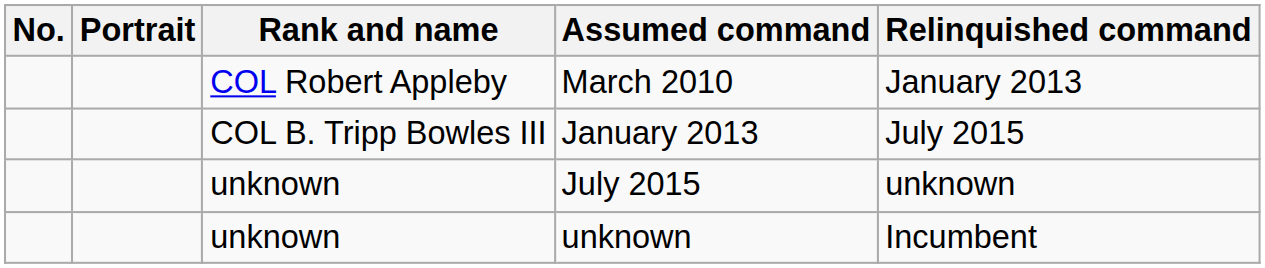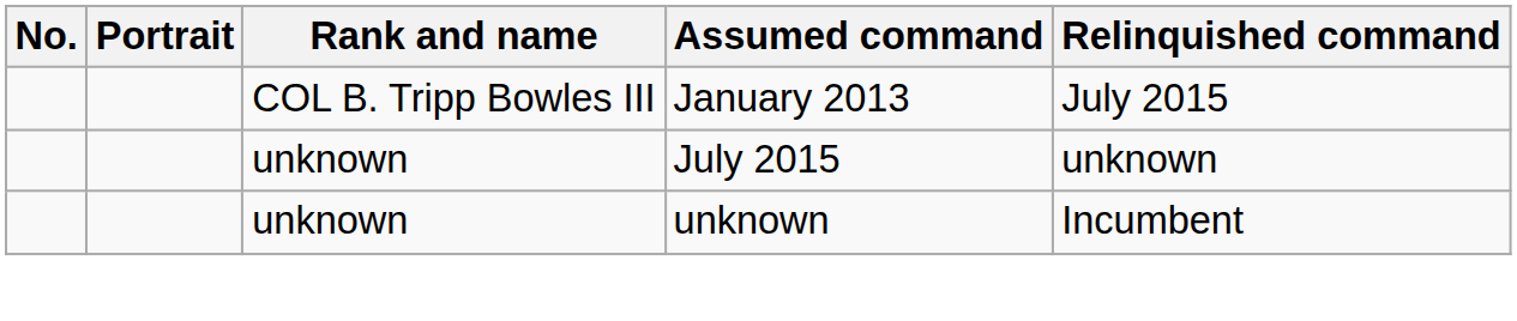- row: COL Robert Appleby | March 2010 | January 2013
